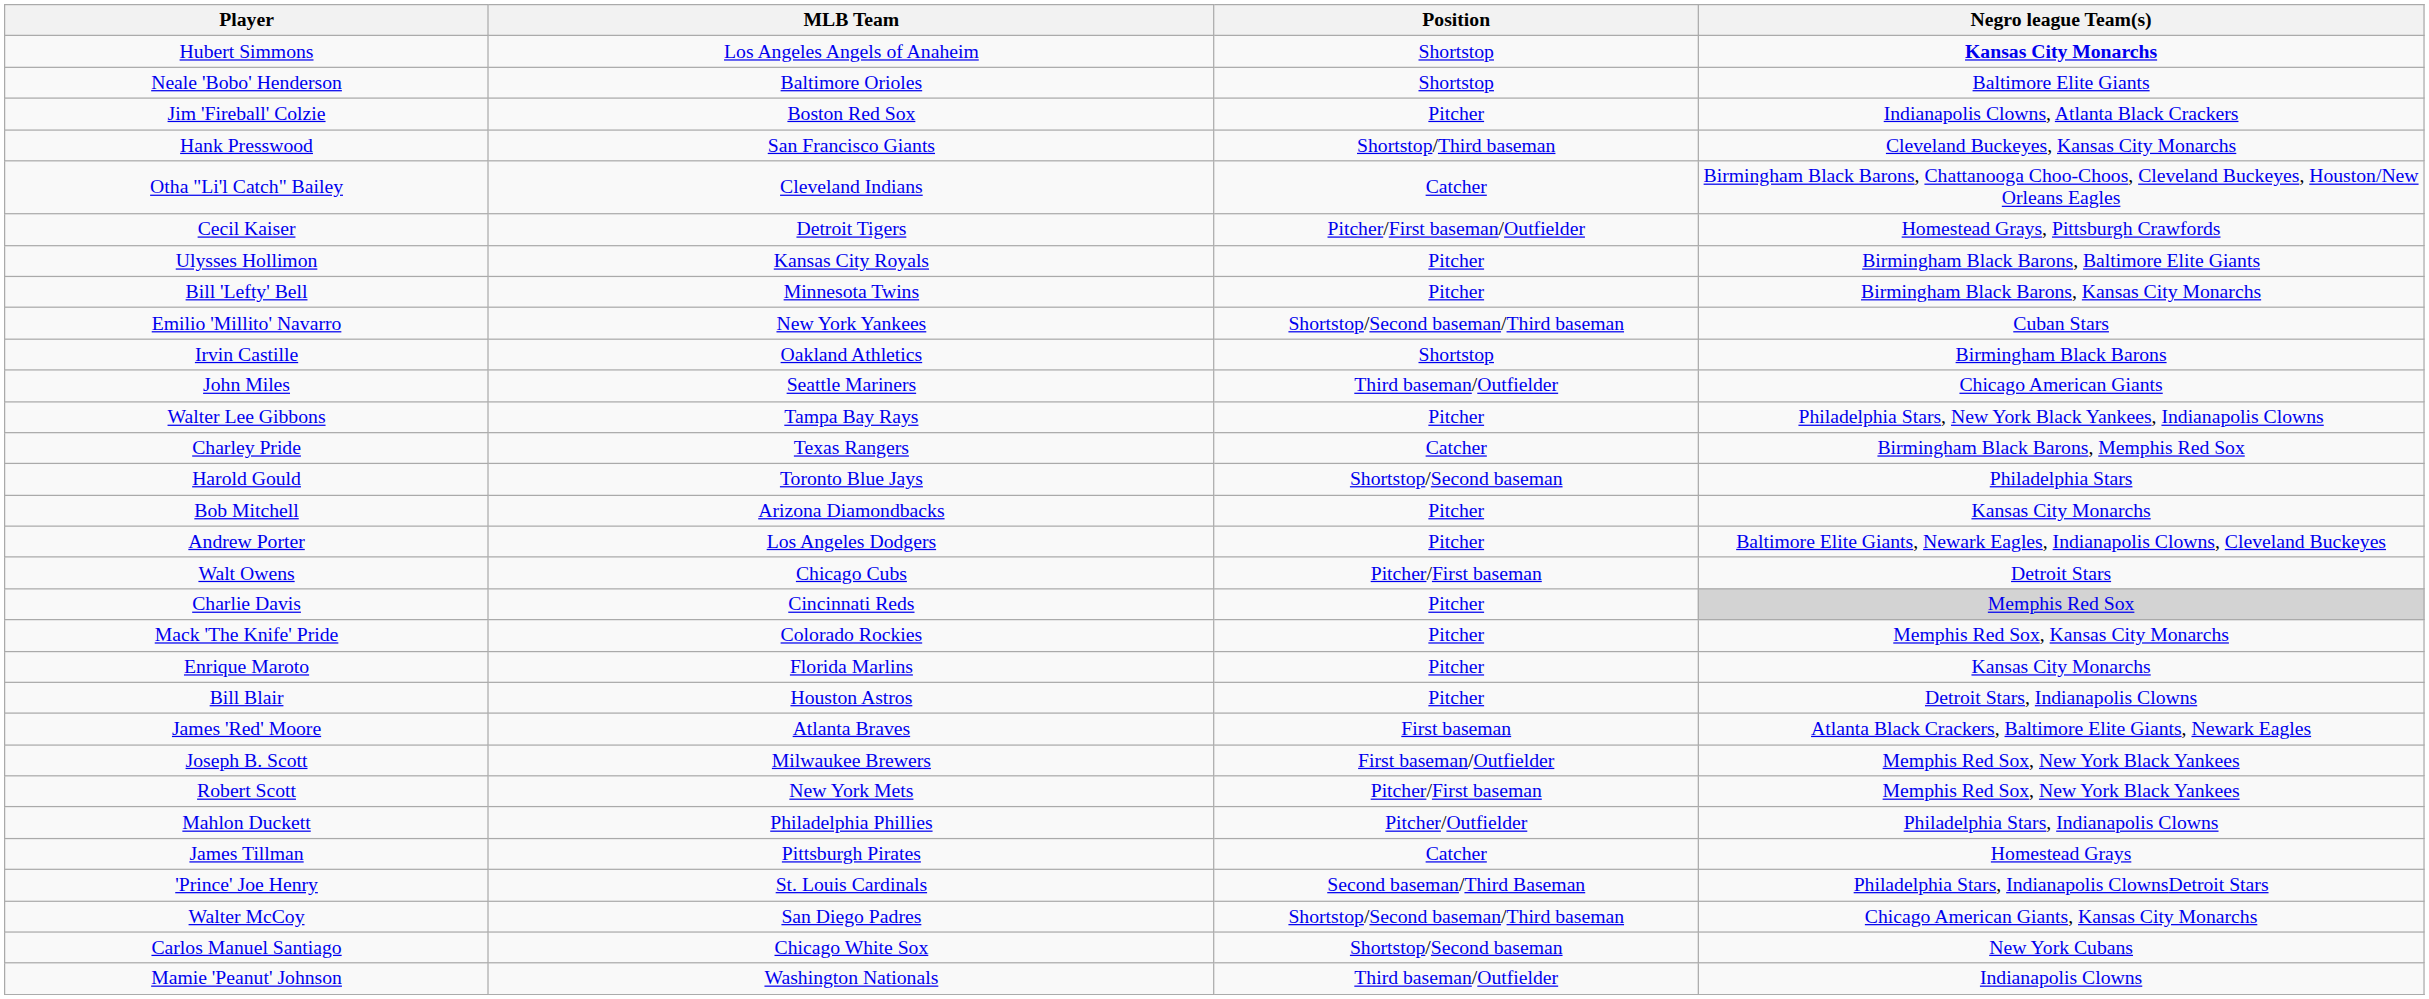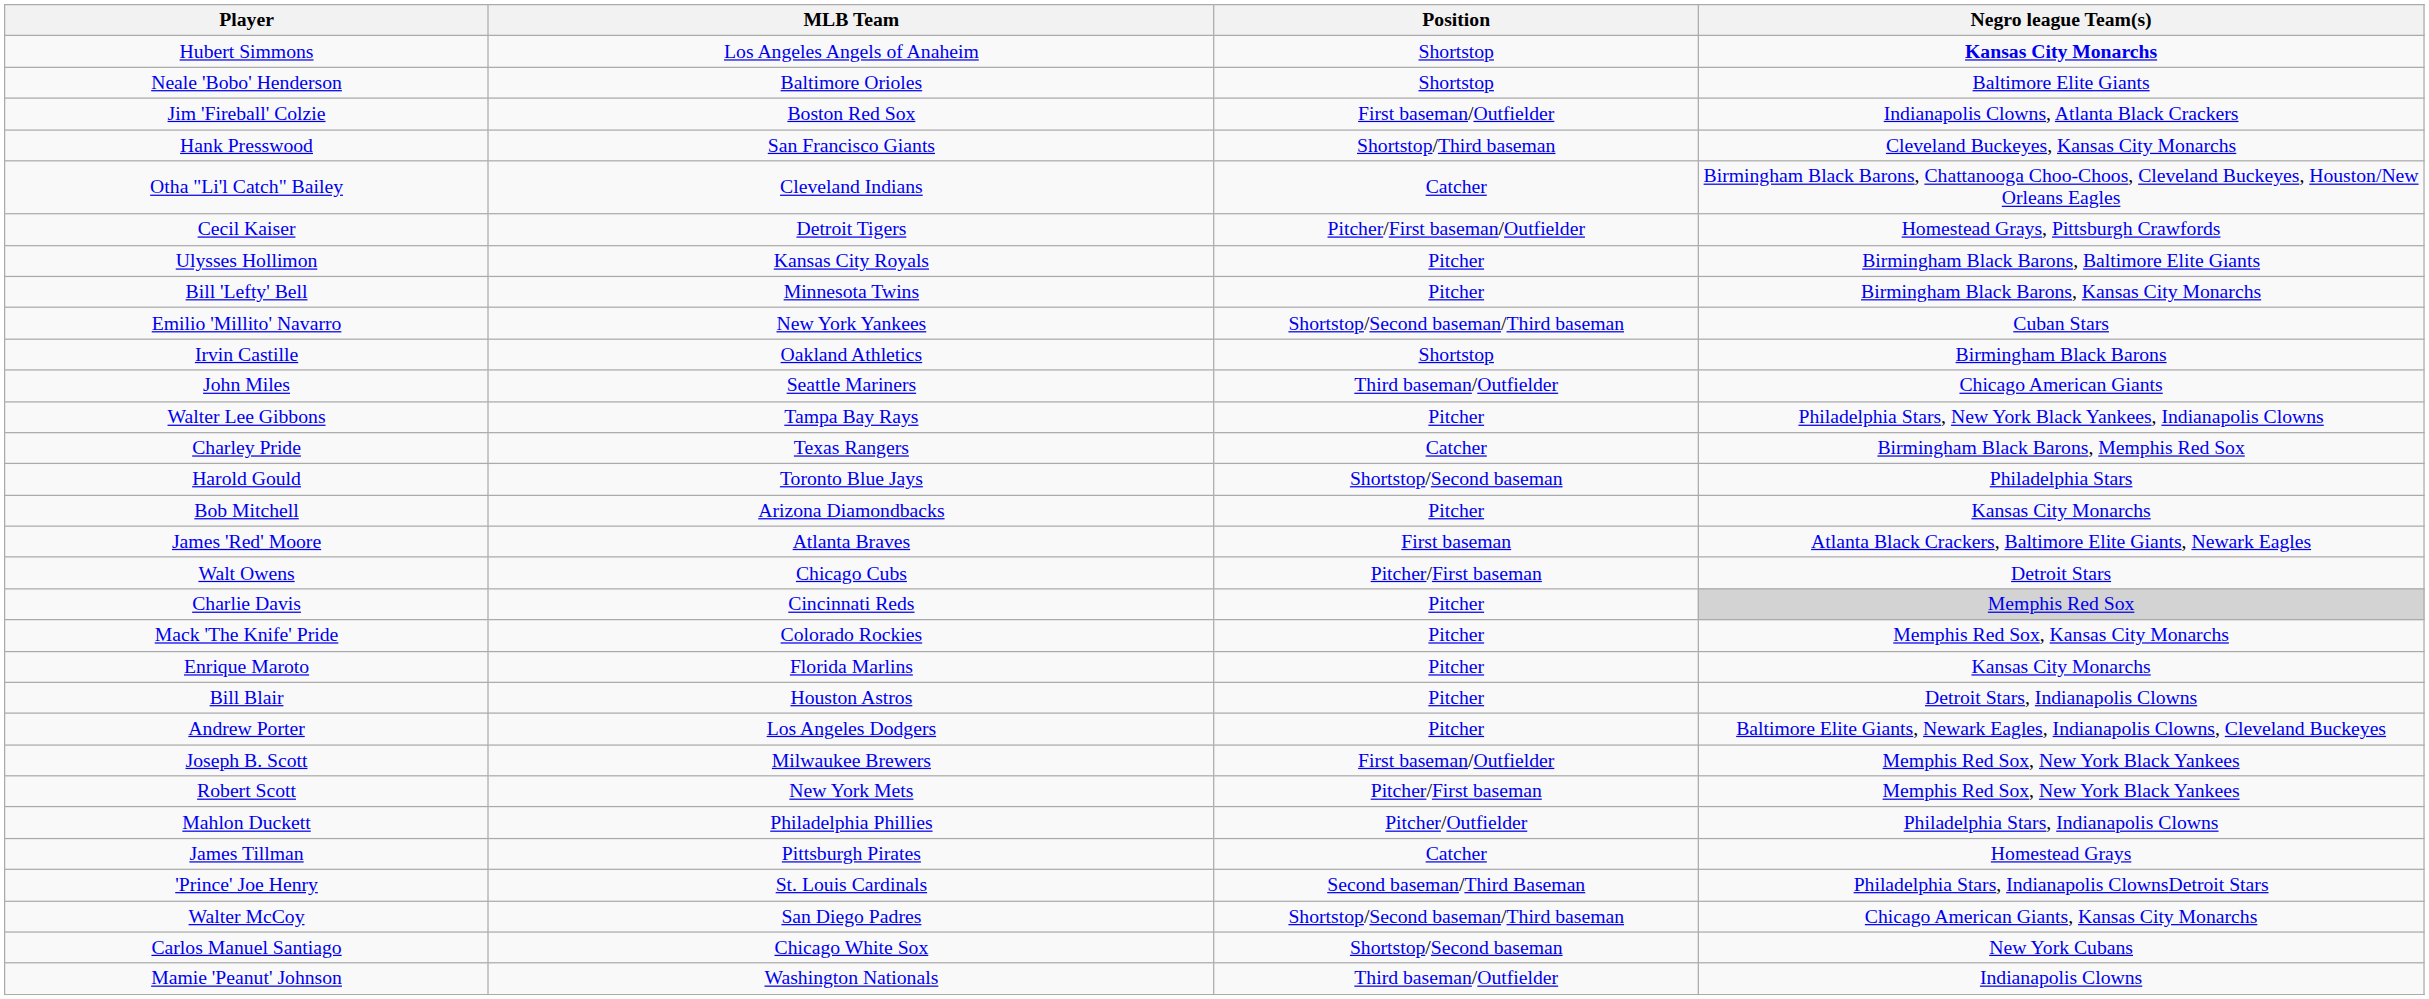Jim 'Fireball' Colzie | Position: Pitcher -> First baseman/Outfielder
rows swapped: James 'Red' Moore <-> Andrew Porter
